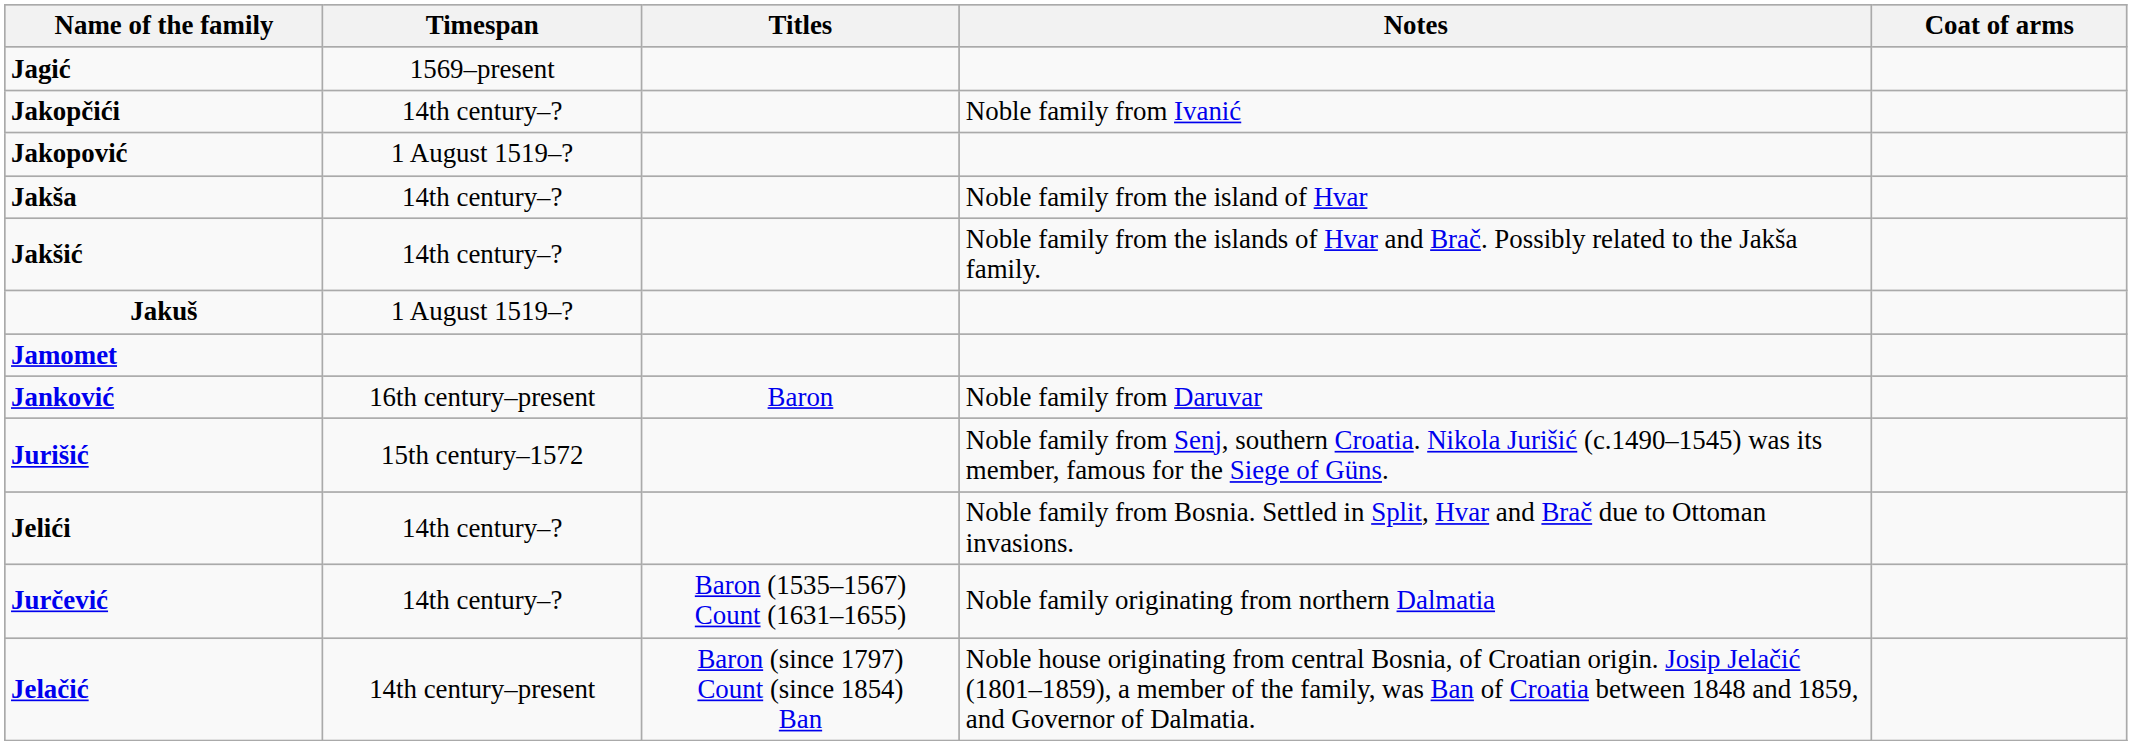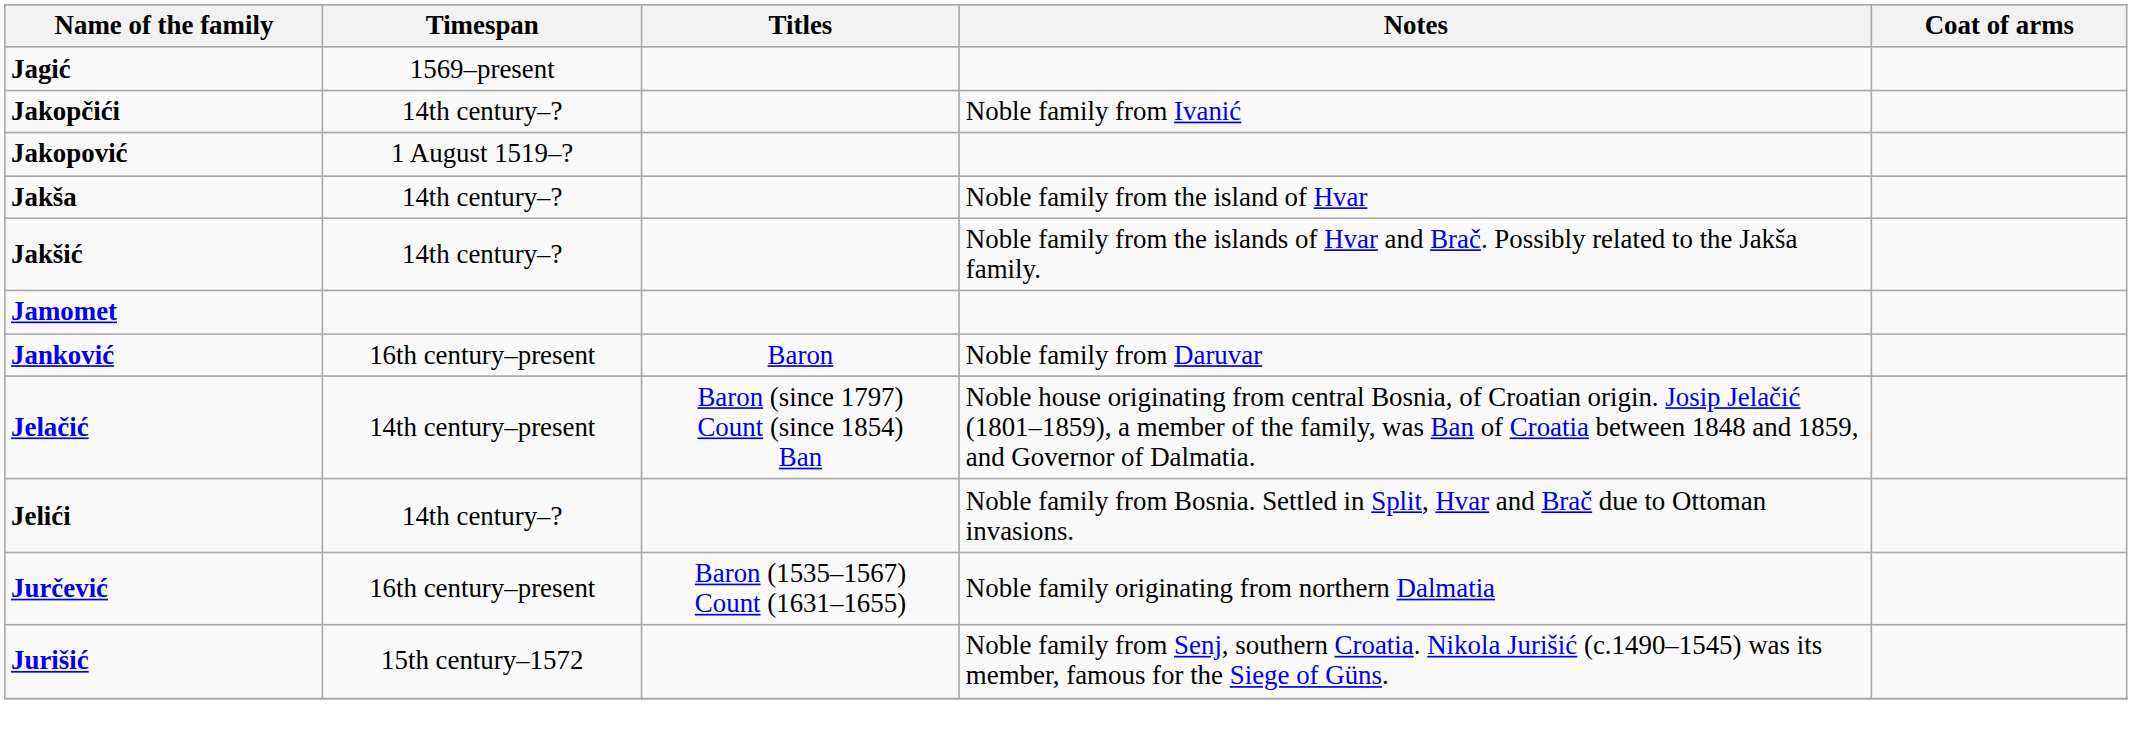- row: Jakuš | 1 August 1519–?
rows swapped: Jelačić <-> Jurišić
Jurčević | Timespan: 14th century–? -> 16th century–present
